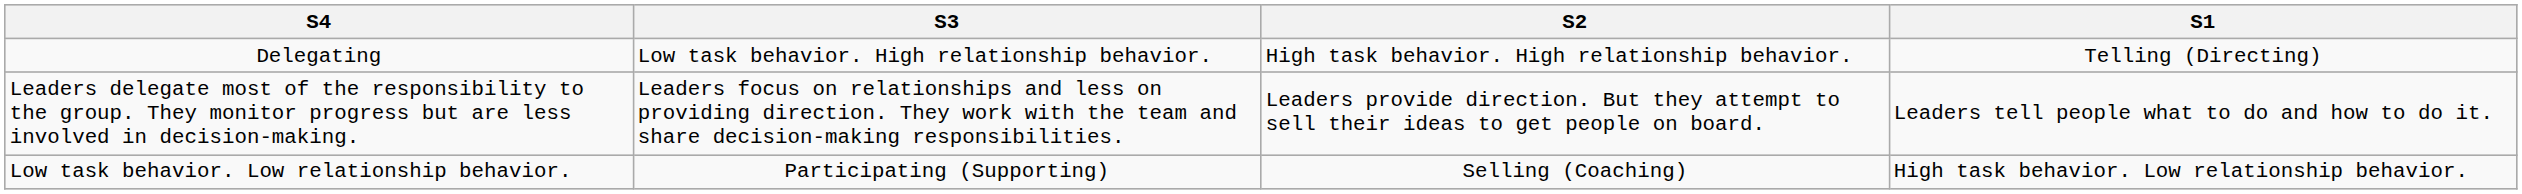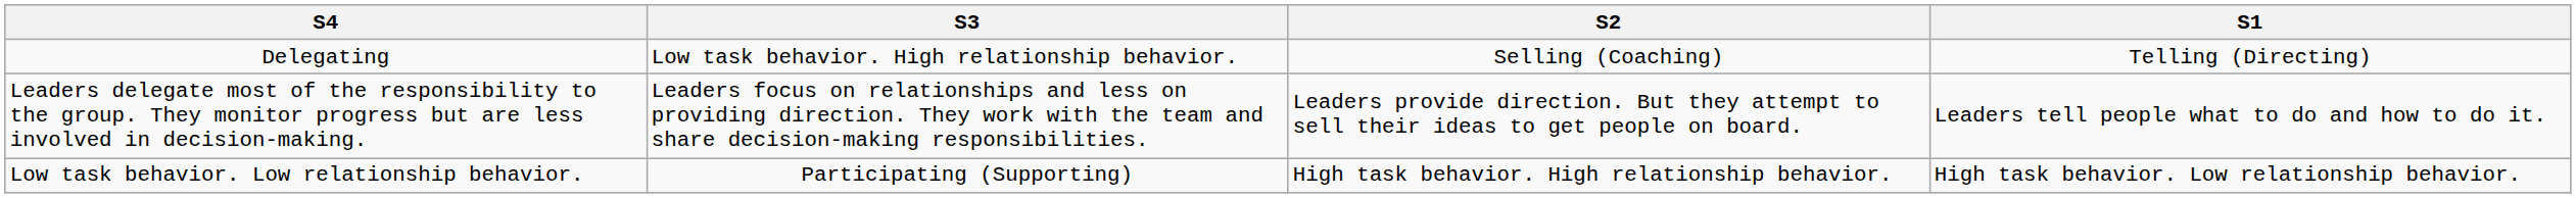Delegating | S2: High task behavior. High relationship behavior. -> Selling (Coaching)
Low task behavior. Low relationship behavior. | S2: Selling (Coaching) -> High task behavior. High relationship behavior.
